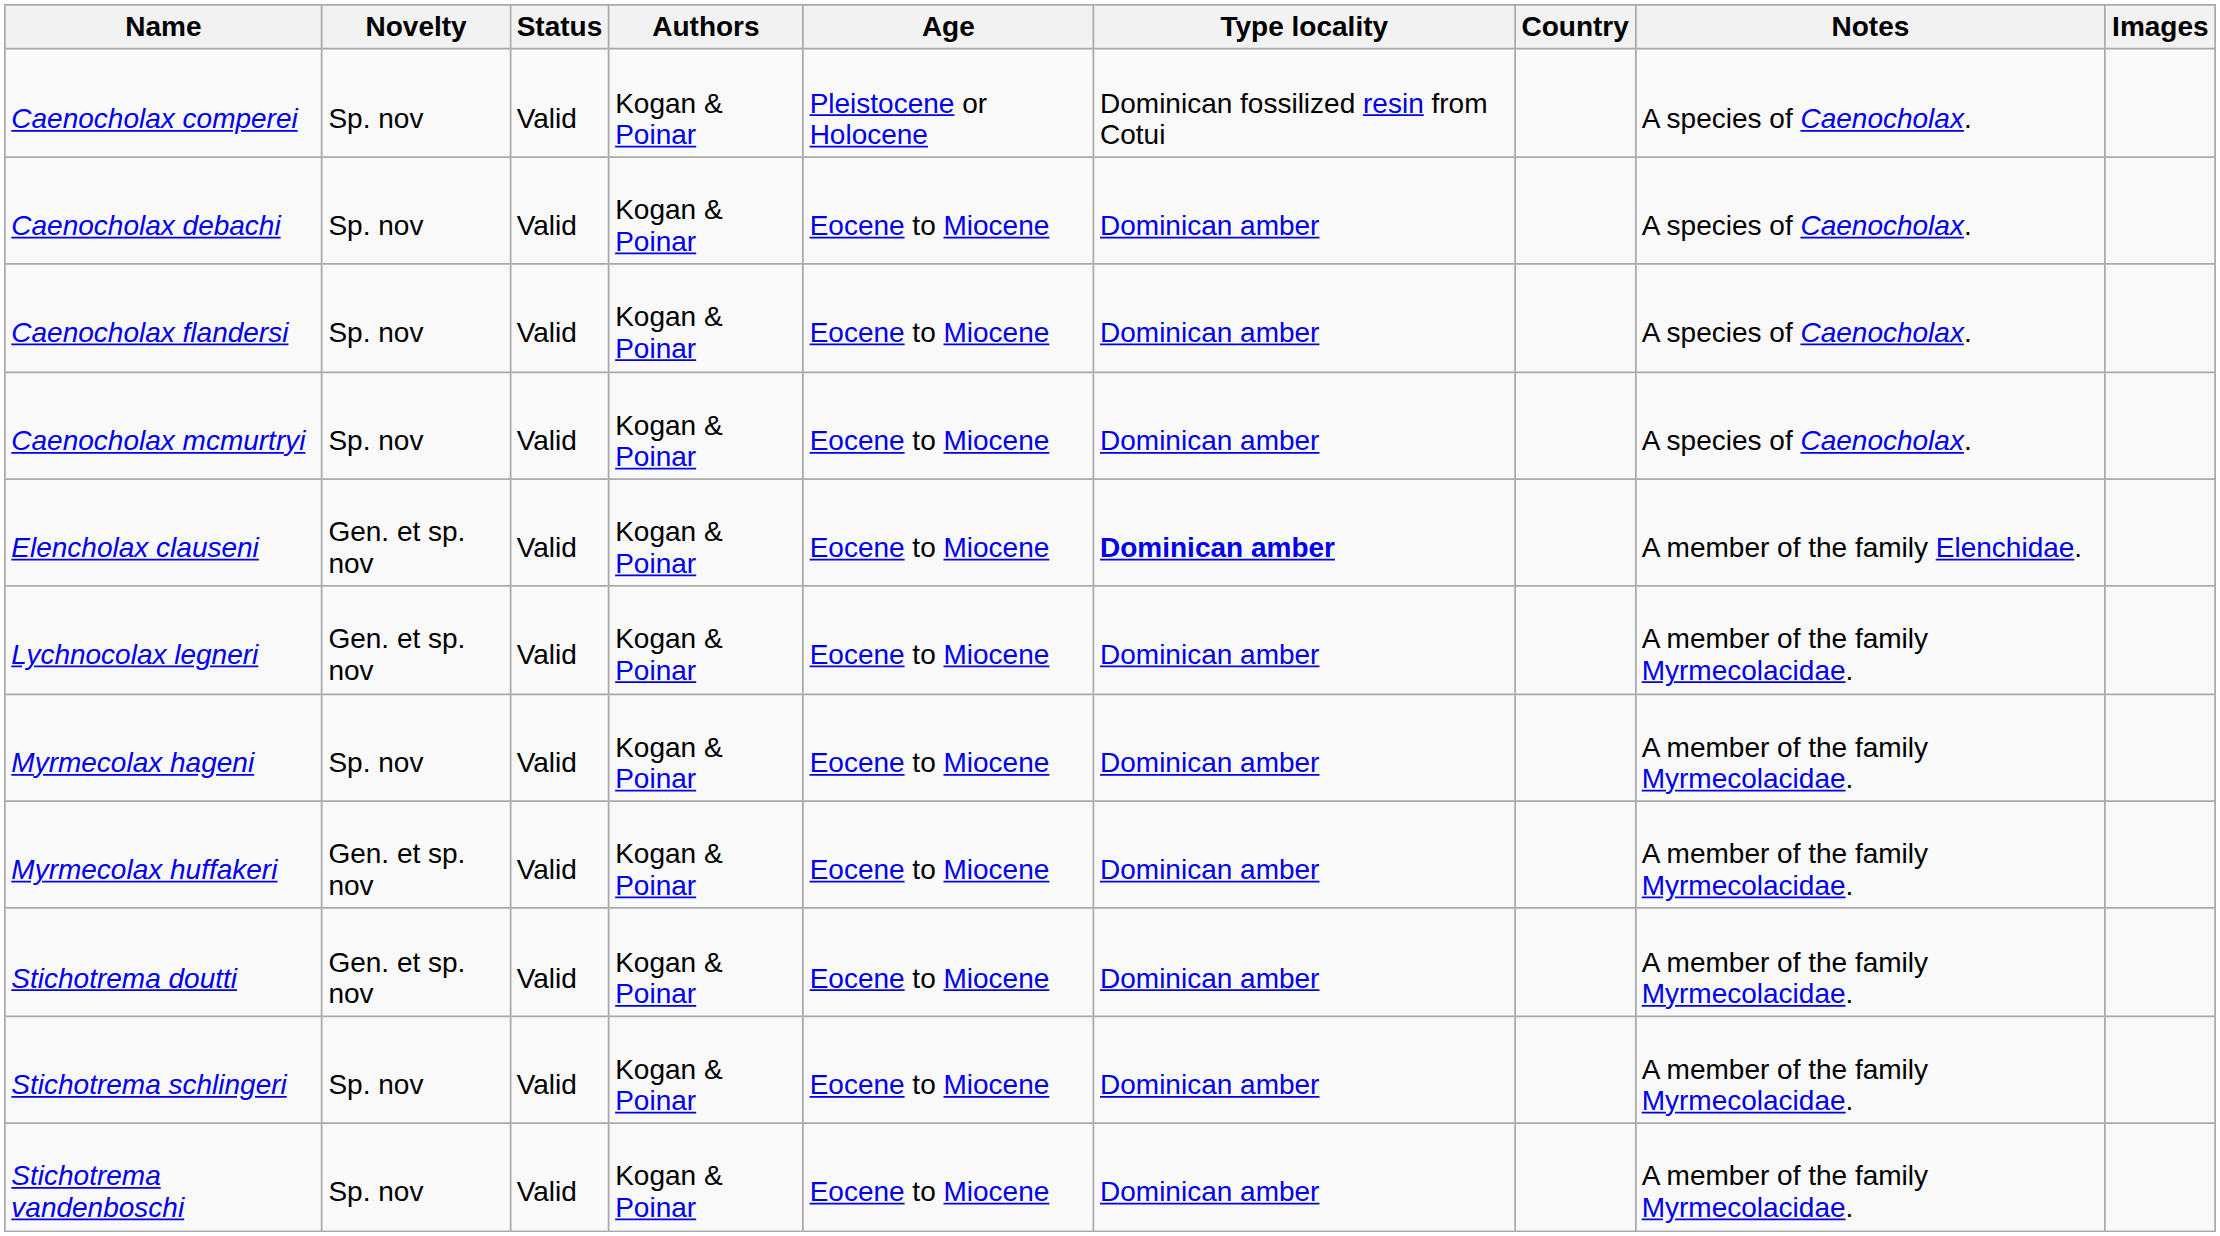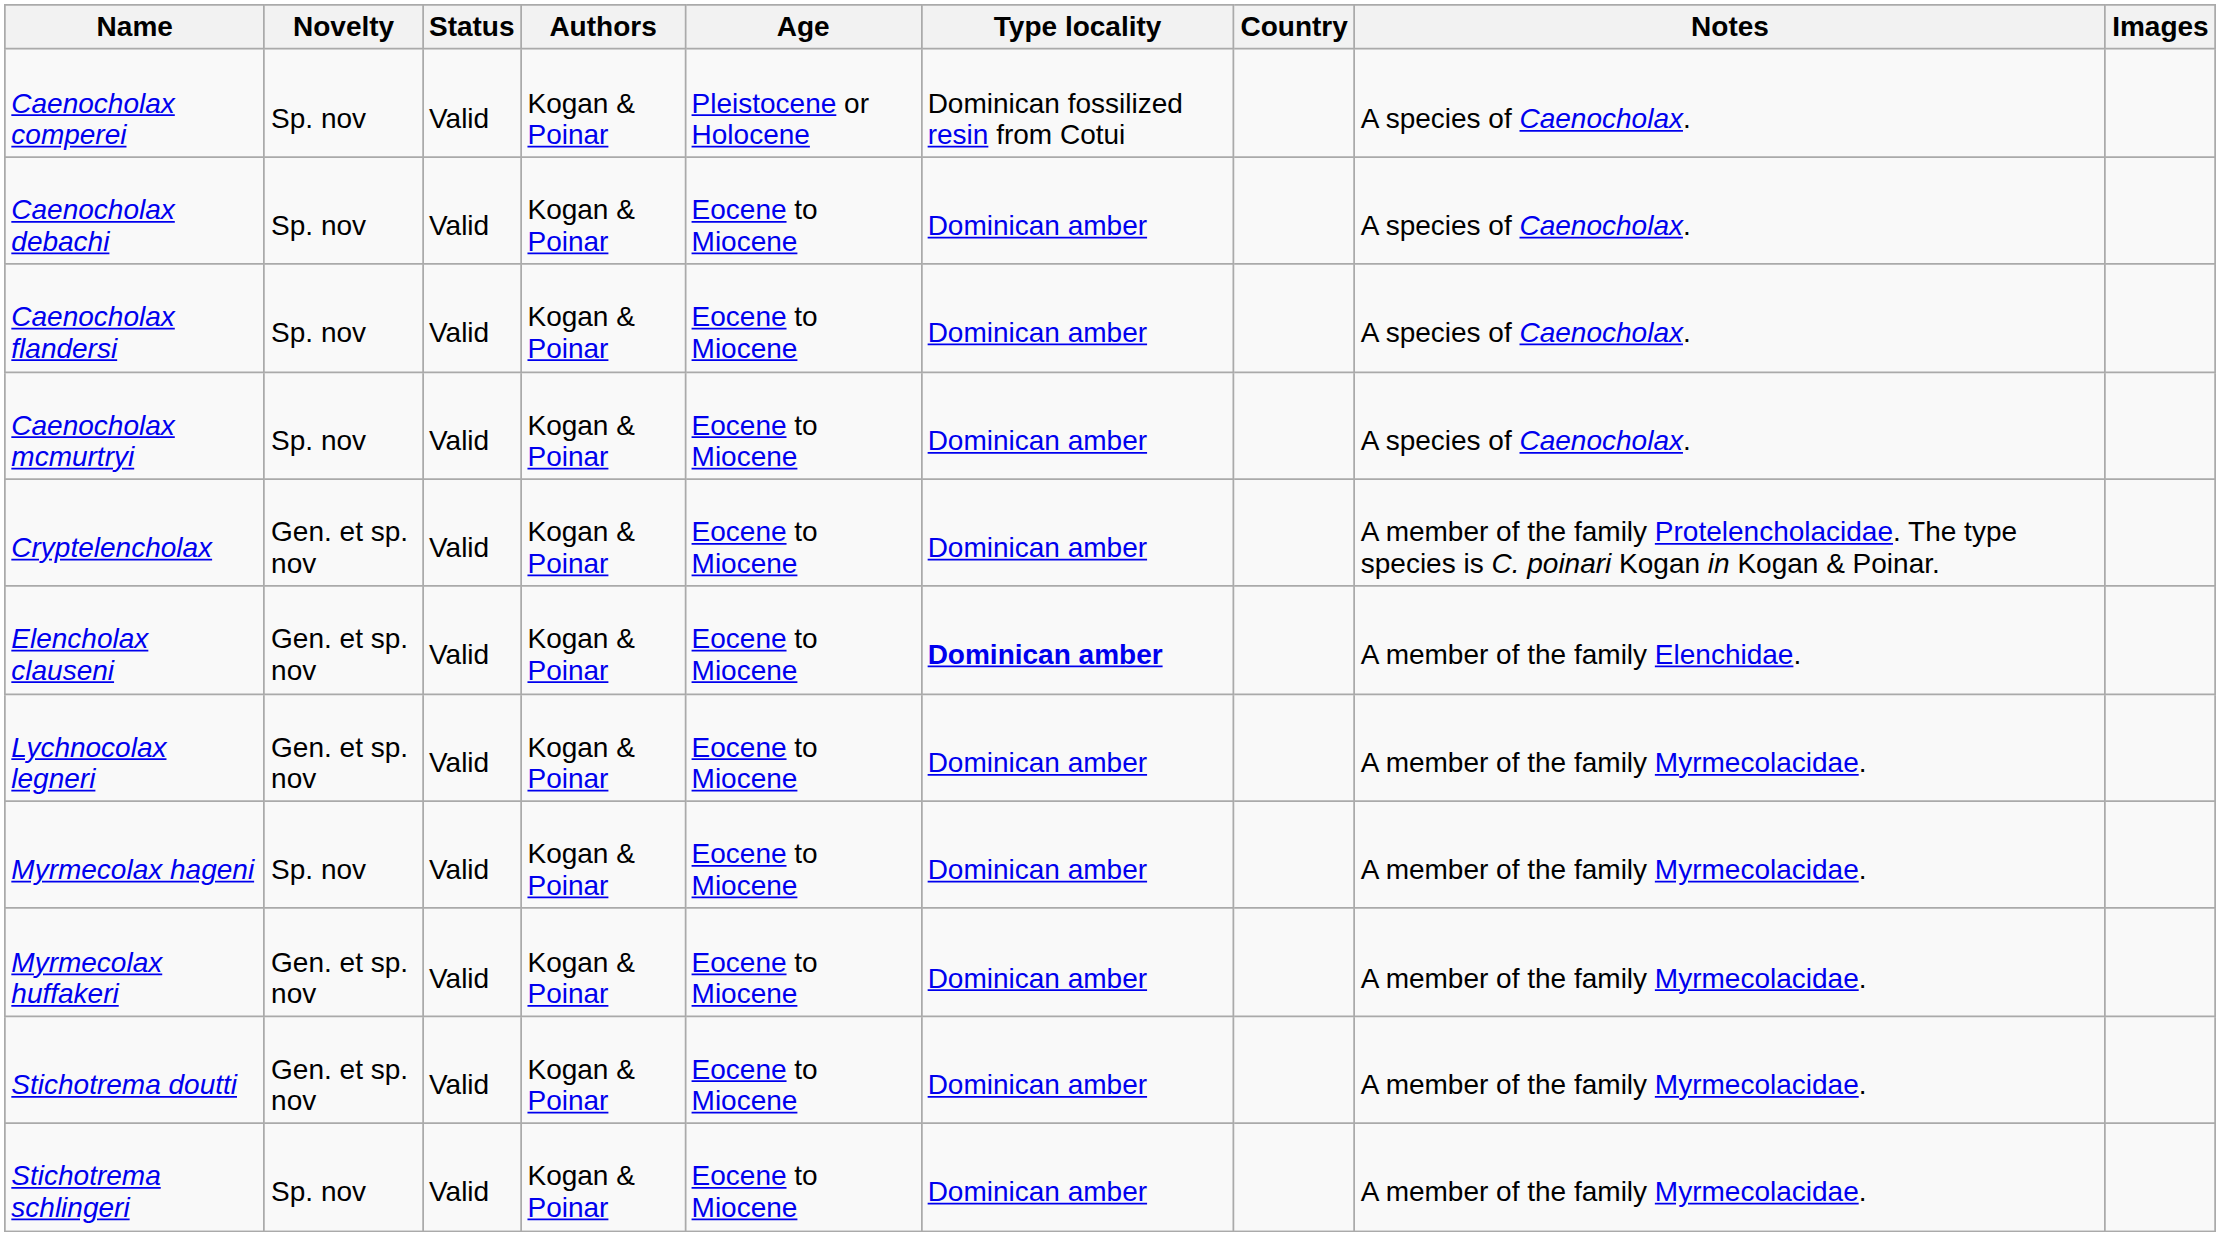+ row: Cryptelencholax | Gen. et sp. nov | Valid | Kogan & Poinar | Eocene to Miocene | Dominican amber | A member of the family Protelencholacidae. The type species is C. poinari Kogan in Kogan & Poinar.
- row: Stichotrema vandenboschi | Sp. nov | Valid | Kogan & Poinar | Eocene to Miocene | Dominican amber | A member of the family Myrmecolacidae.
